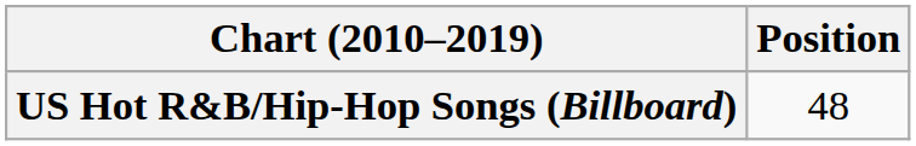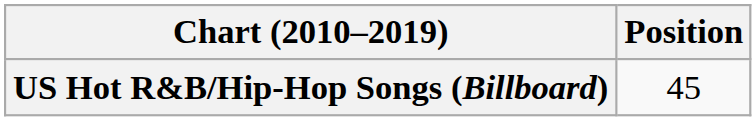US Hot R&B/Hip-Hop Songs (Billboard) | Position: 48 -> 45
